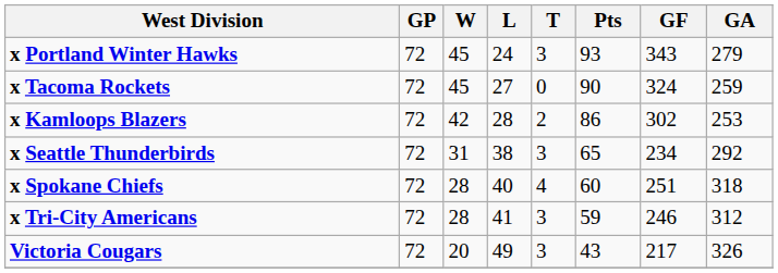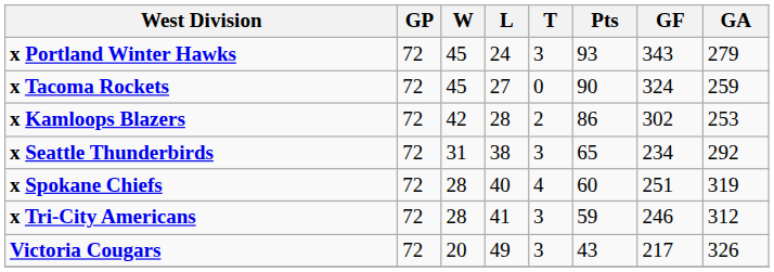x Spokane Chiefs | GA: 318 -> 319
